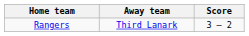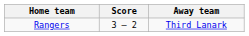columns swapped: Score <-> Away team
